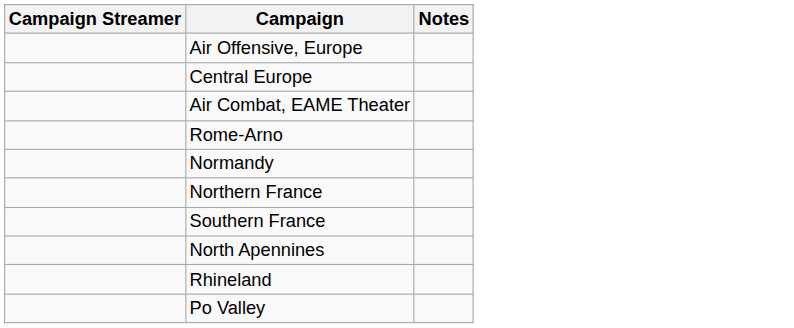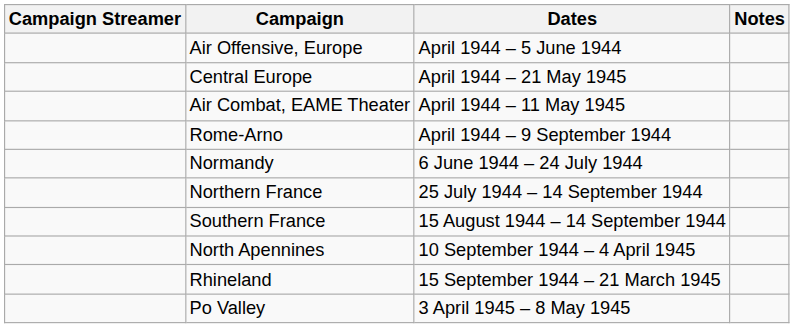+ column: Dates | April 1944 – 5 June 1944 | April 1944 – 21 May 1945 | April 1944 – 11 May 1945 | April 1944 – 9 September 1944 | 6 June 1944 – 24 July 1944 | 25 July 1944 – 14 September 1944 | 15 August 1944 – 14 September 1944 | 10 September 1944 – 4 April 1945 | 15 September 1944 – 21 March 1945 | 3 April 1945 – 8 May 1945
